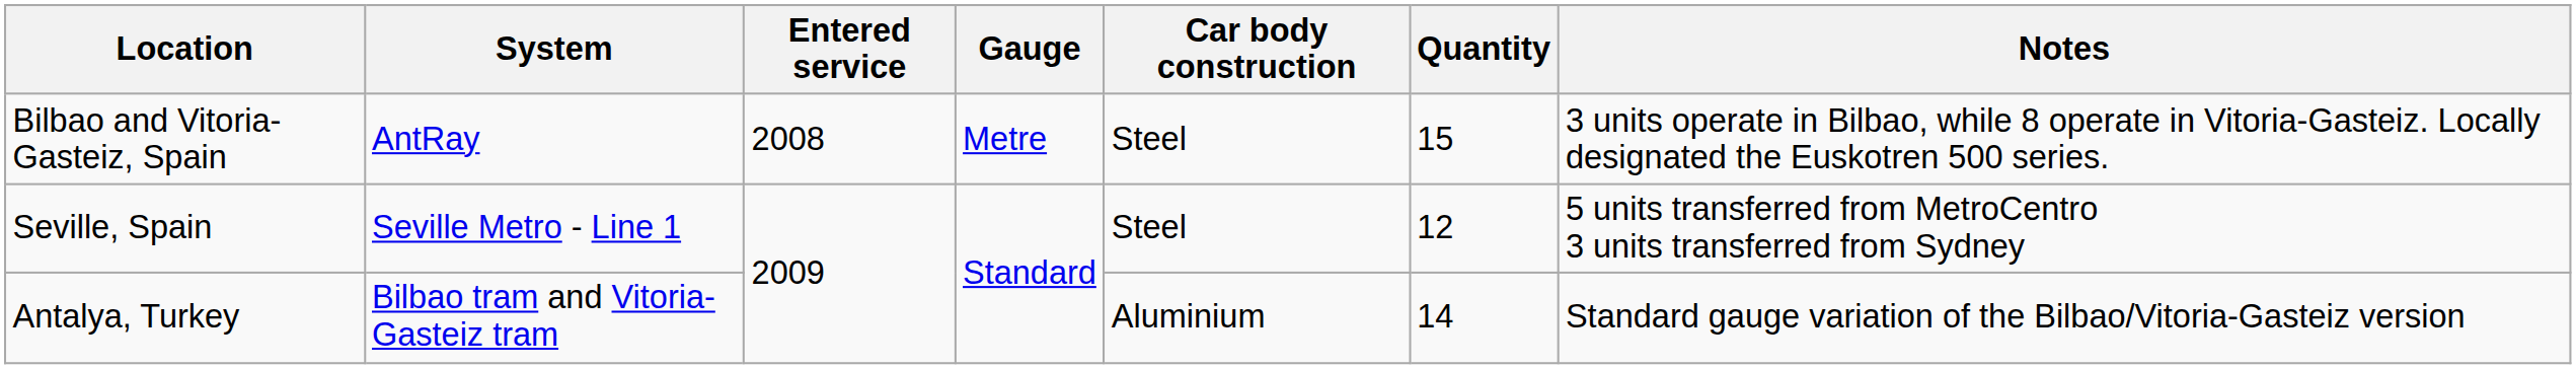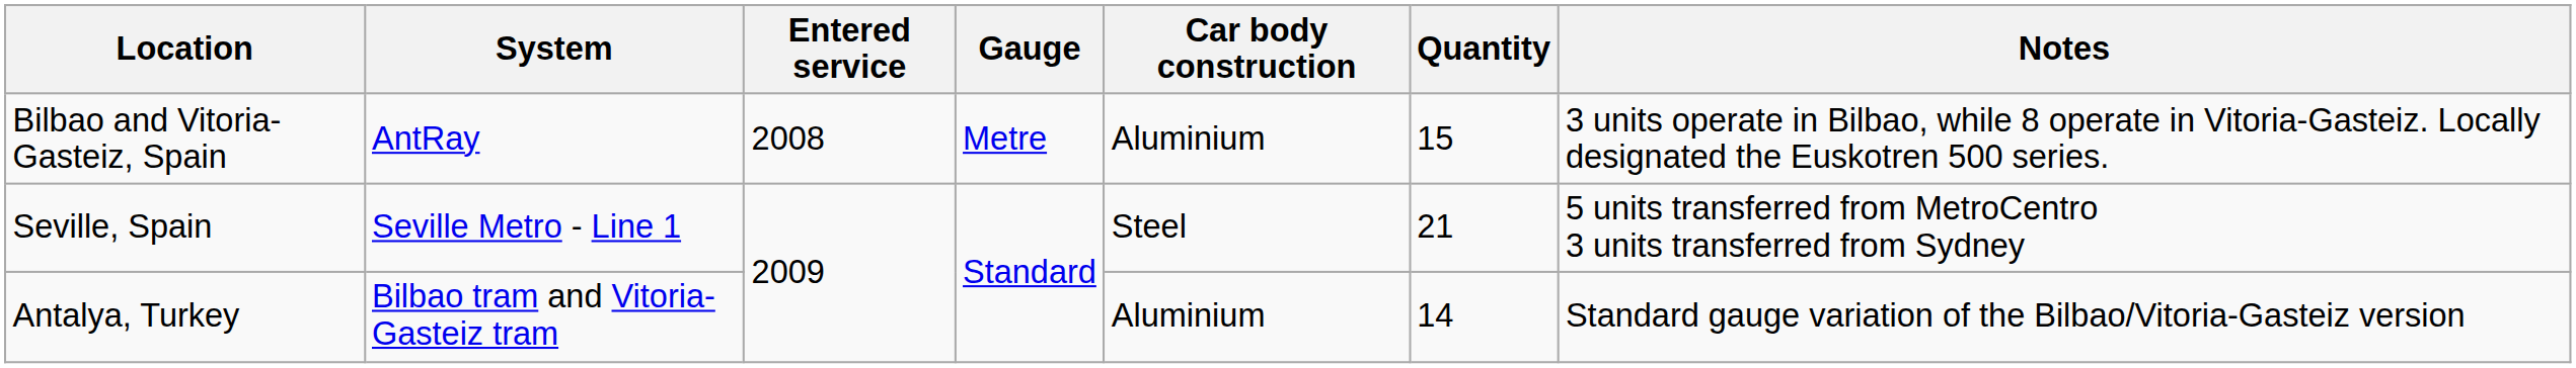Bilbao and Vitoria-Gasteiz, Spain | Car body construction: Steel -> Aluminium
Seville, Spain | Quantity: 12 -> 21
